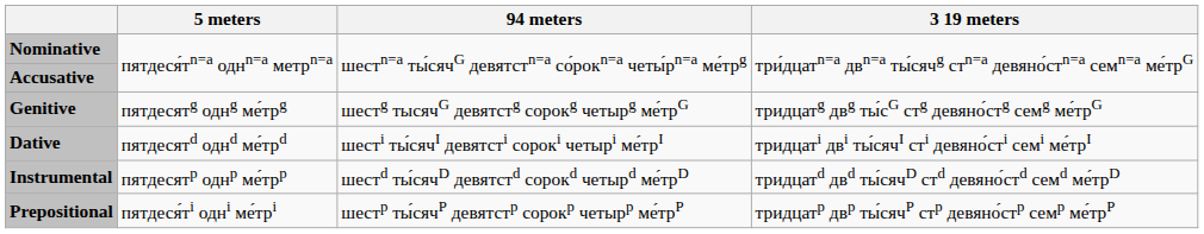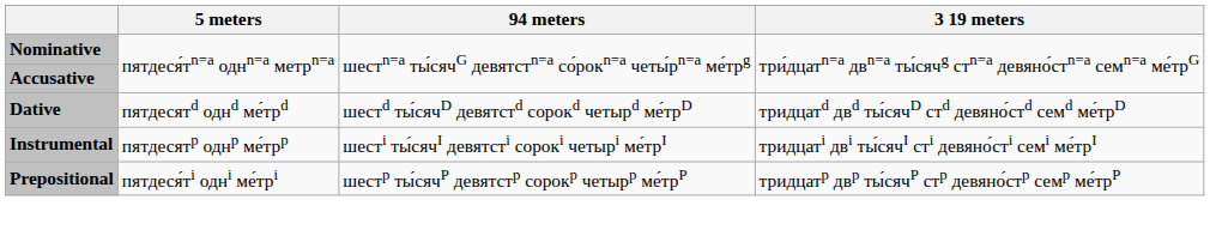- row: Genitive | пятдесятg однg ме́трg | шестg тысячG девятстg сорокg четырg ме́трG | тридцатg двg ты́сG стg девяно́стg семg ме́трG
Dative | 94 meters: шестi ты́сячI девятстi сорокi четырi ме́трI -> шестd ты́сячD девятстd сорокd четырd ме́трD
Dative | 3 19 meters: тридцатi двi ты́сячI стi девяно́стi семi ме́трI -> тридцатd двd ты́сячD стd девяно́стd семd ме́трD
Instrumental | 94 meters: шестd ты́сячD девятстd сорокd четырd ме́трD -> шестi ты́сячI девятстi сорокi четырi ме́трI
Instrumental | 3 19 meters: тридцатd двd ты́сячD стd девяно́стd семd ме́трD -> тридцатi двi ты́сячI стi девяно́стi семi ме́трI
